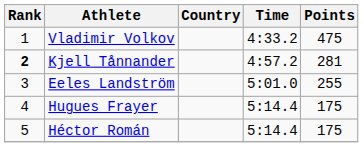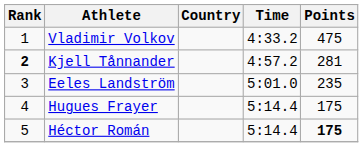Eeles Landström | Points: 255 -> 235
Héctor Román | Points: normal -> bold
